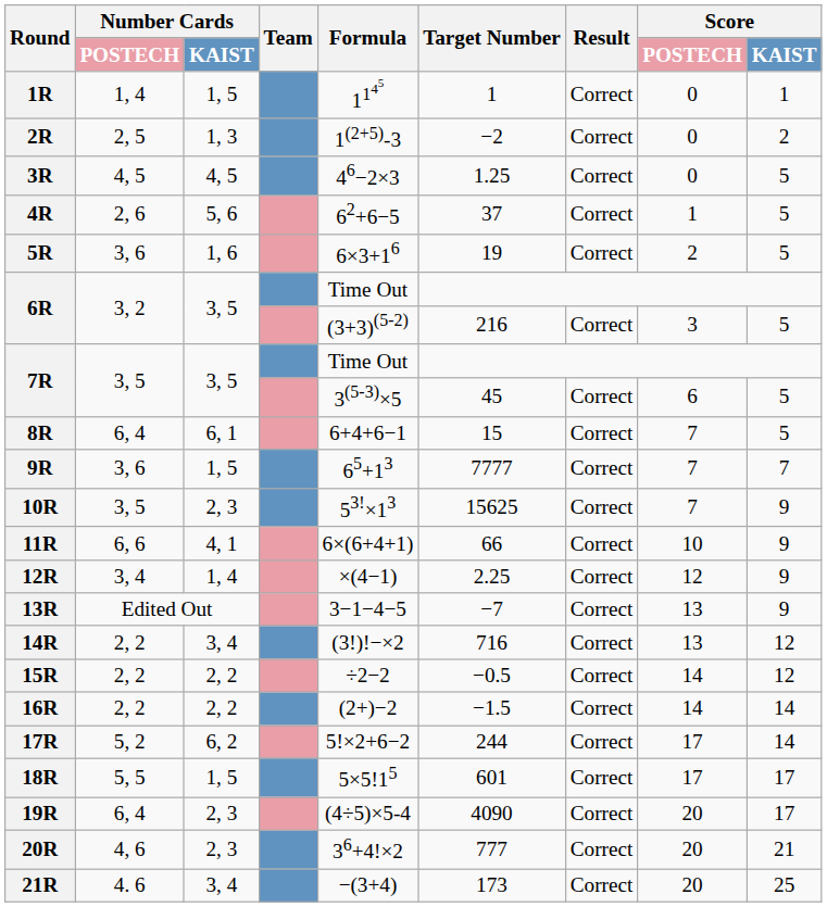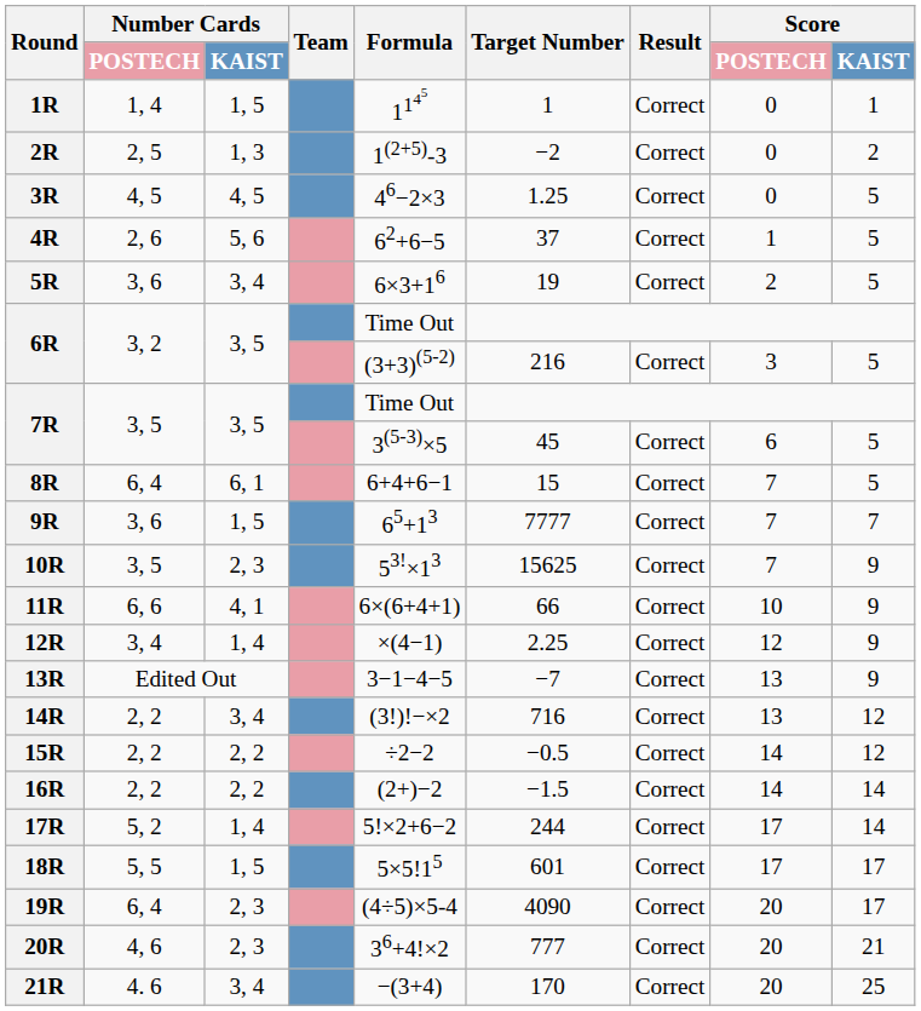5R | Number Cards / KAIST: 1, 6 -> 3, 4
17R | Number Cards / KAIST: 6, 2 -> 1, 4
21R | Target Number: 173 -> 170
